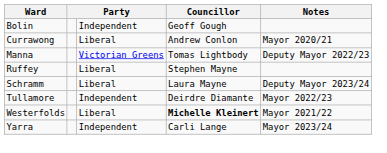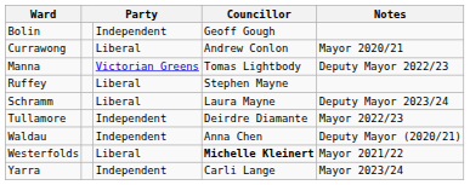+ row: Waldau | Independent | Anna Chen | Deputy Mayor (2020/21)
